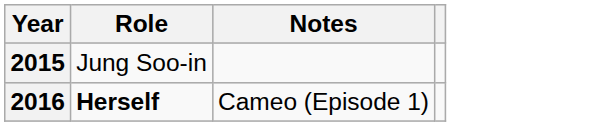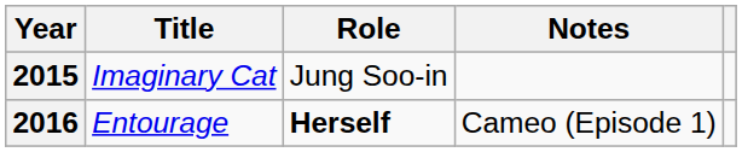+ column: Title | Imaginary Cat | Entourage
